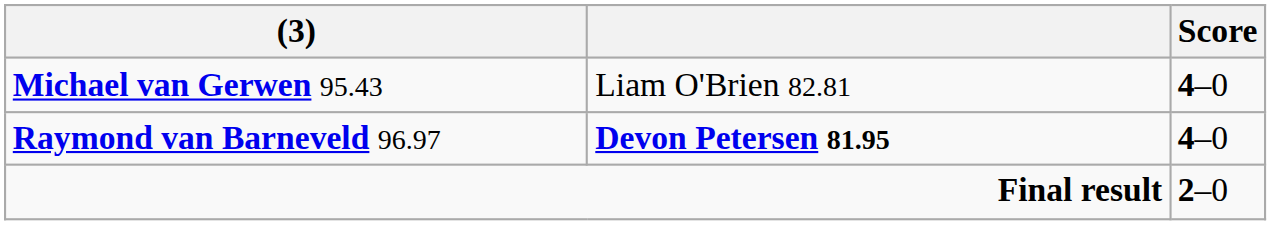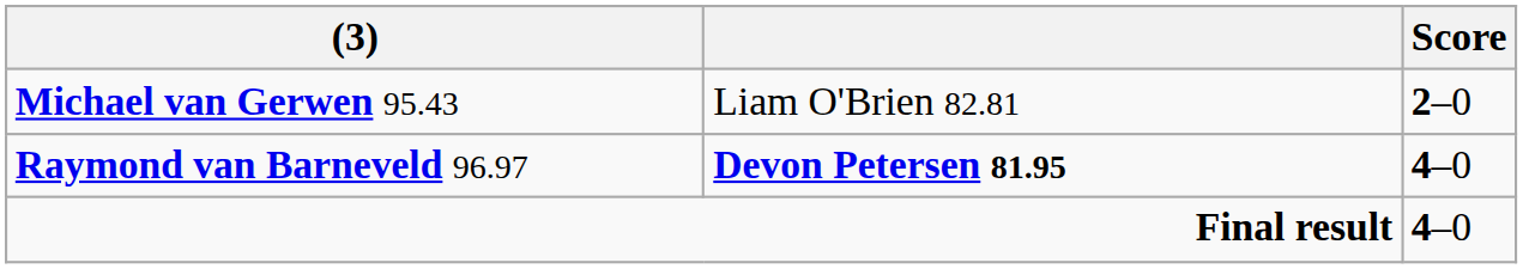Michael van Gerwen 95.43 | Score: 4–0 -> 2–0
Final result | Score: 2–0 -> 4–0
